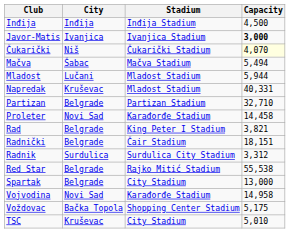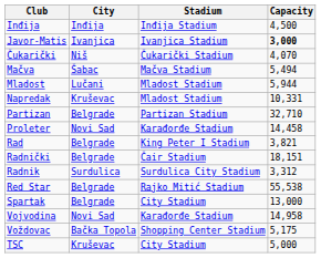Čukarički | Capacity: lightyellow background -> no background
Napredak | Capacity: 40,331 -> 10,331
TSC | Capacity: 5,010 -> 5,000
